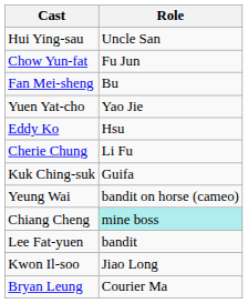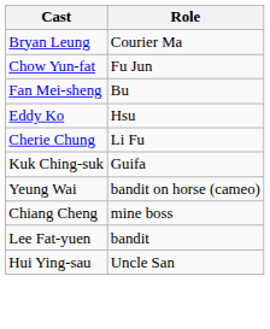rows swapped: Bryan Leung <-> Hui Ying-sau
- row: Yuen Yat-cho | Yao Jie
Chiang Cheng | Role: paleturquoise background -> no background
- row: Kwon Il-soo | Jiao Long
